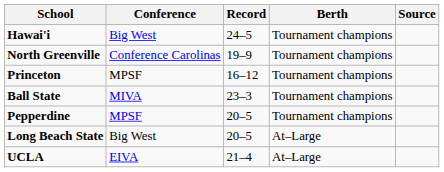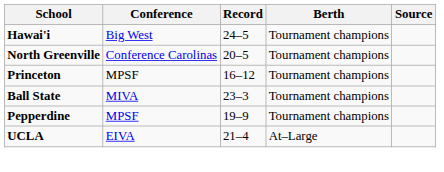North Greenville | Record: 19–9 -> 20–5
Pepperdine | Record: 20–5 -> 19–9
- row: Long Beach State | Big West | 20–5 | At–Large
